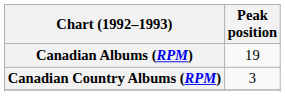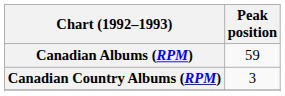Canadian Albums (RPM) | Peak position: 19 -> 59
